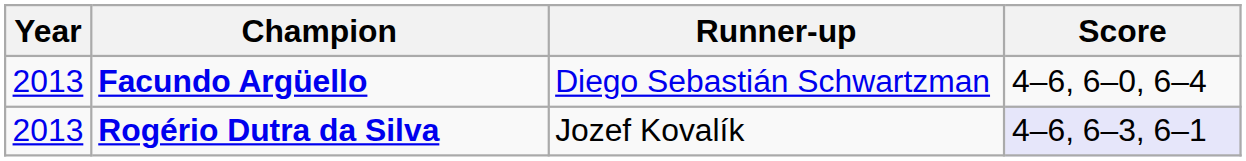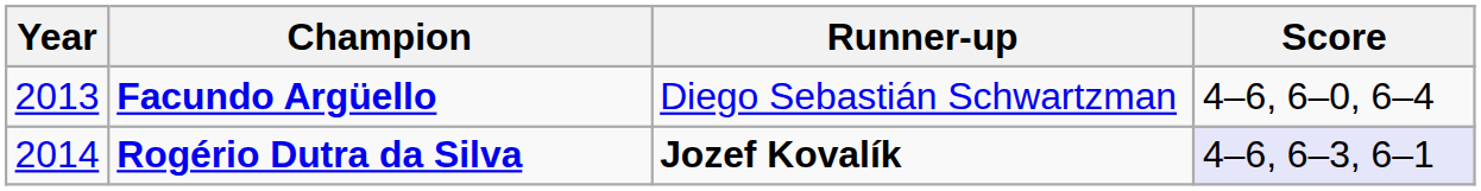Rogério Dutra da Silva | Year: 2013 -> 2014
Rogério Dutra da Silva | Runner-up: normal -> bold
